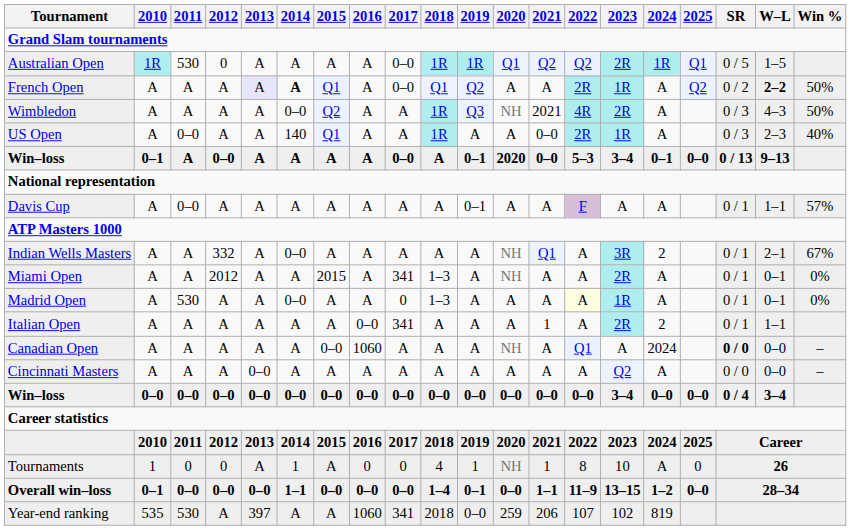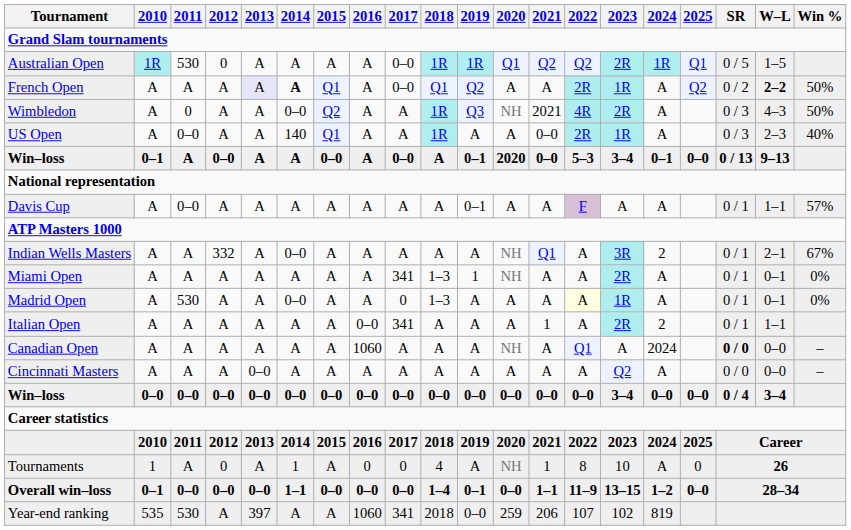Wimbledon | 2011: A -> 0
Win–loss / 0–1 | 2015: A -> 0–0
Miami Open | 2012: 2012 -> A
Miami Open | 2015: 2015 -> A
Miami Open | 2019: A -> 1
Canadian Open | 2015: 0–0 -> A
Tournaments | 2011: 0 -> A
Tournaments | 2019: 1 -> A
